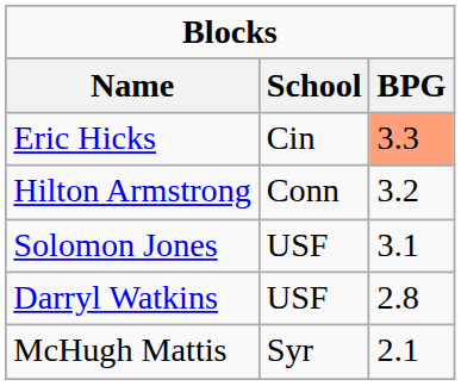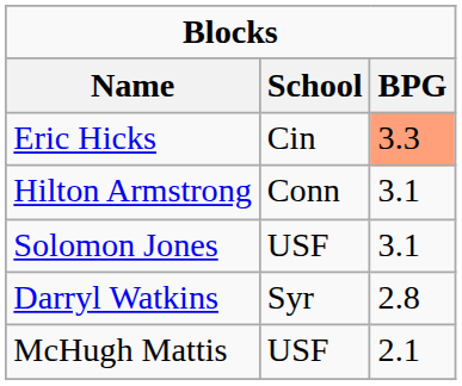Hilton Armstrong | BPG: 3.2 -> 3.1
Darryl Watkins | School: USF -> Syr
McHugh Mattis | School: Syr -> USF
